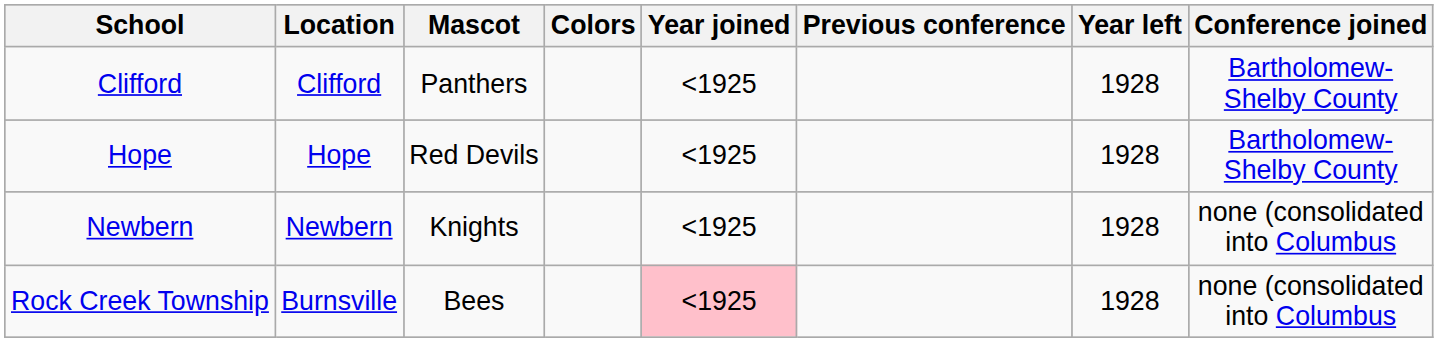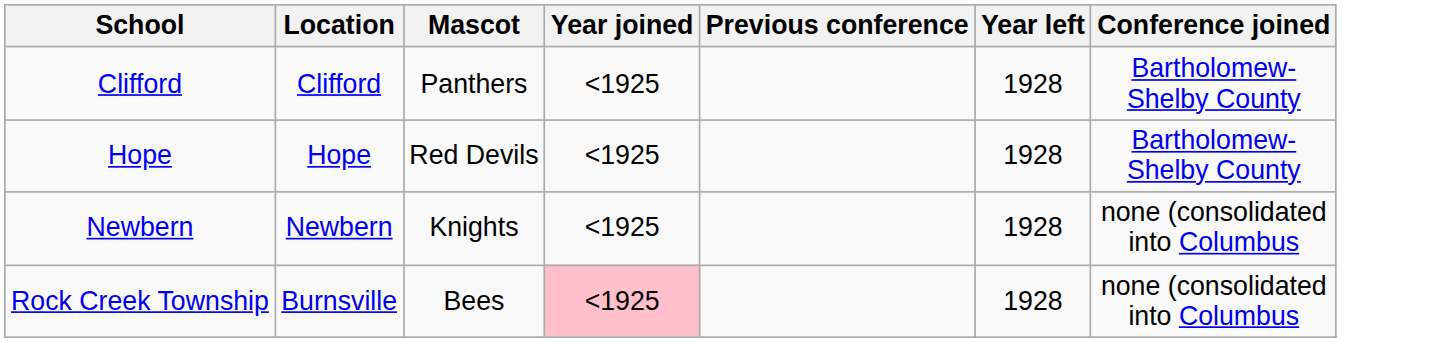- column: Colors
